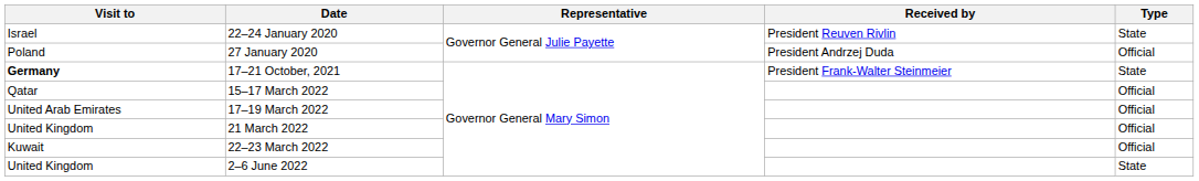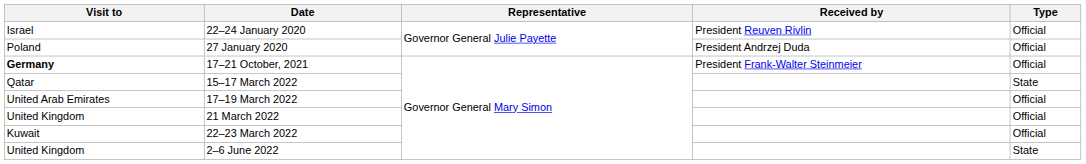22–24 January 2020 | Type: State -> Official
17–21 October, 2021 | Type: State -> Official
15–17 March 2022 | Type: Official -> State
